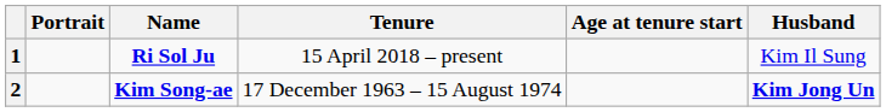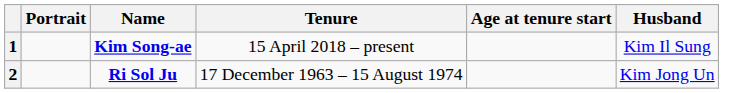1 | Name: Ri Sol Ju -> Kim Song-ae
2 | Name: Kim Song-ae -> Ri Sol Ju
2 | Husband: bold -> normal
